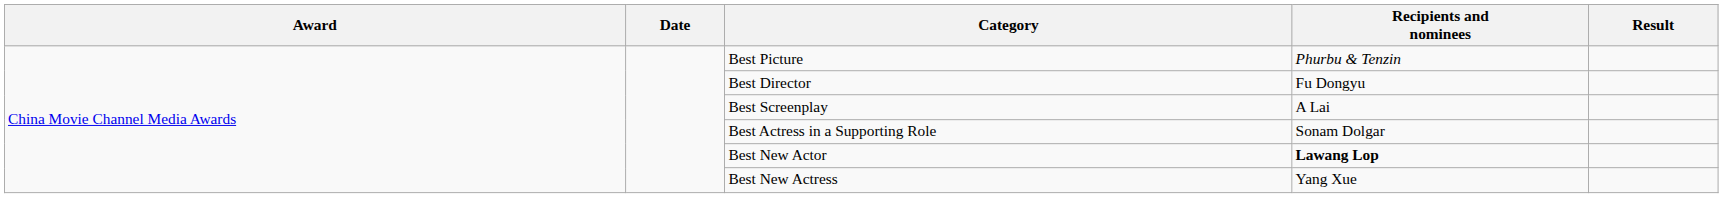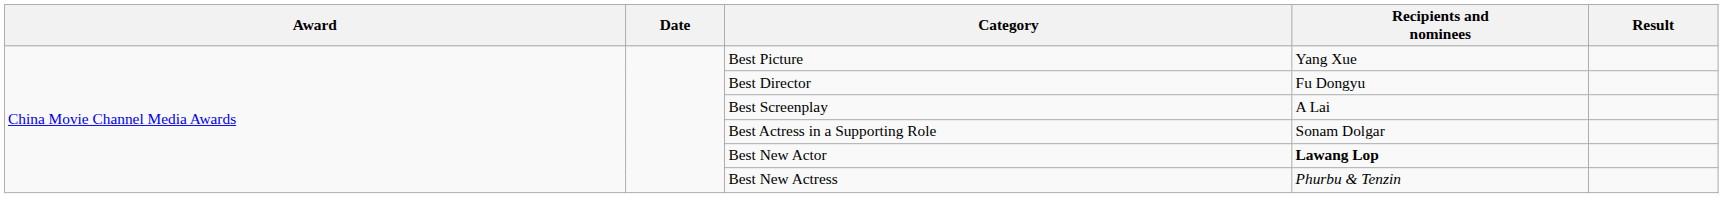Best Picture | Recipients and nominees: Phurbu & Tenzin -> Yang Xue
Best New Actress | Recipients and nominees: Yang Xue -> Phurbu & Tenzin
